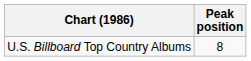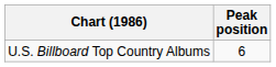U.S. Billboard Top Country Albums | Peak position: 8 -> 6
